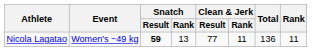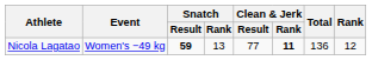Nicola Lagatao | Clean & Jerk / Rank: normal -> bold
Nicola Lagatao | Rank: 11 -> 12
